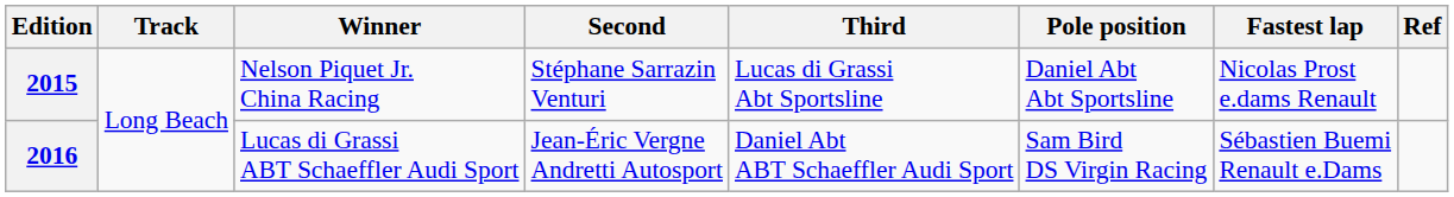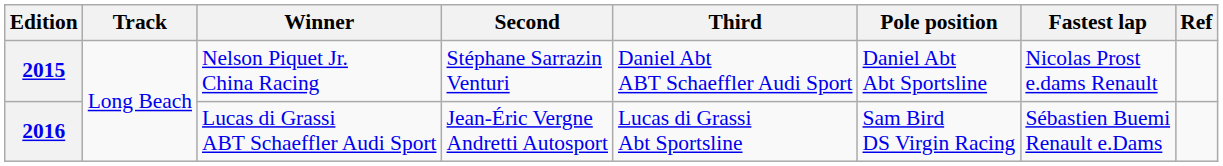2015 | Third: Lucas di Grassi Abt Sportsline -> Daniel Abt ABT Schaeffler Audi Sport
2016 | Third: Daniel Abt ABT Schaeffler Audi Sport -> Lucas di Grassi Abt Sportsline
